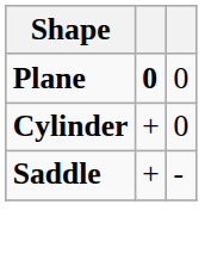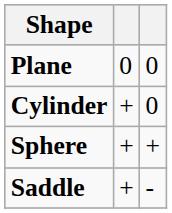Plane | column 2: bold -> normal
+ row: Sphere | + | +
